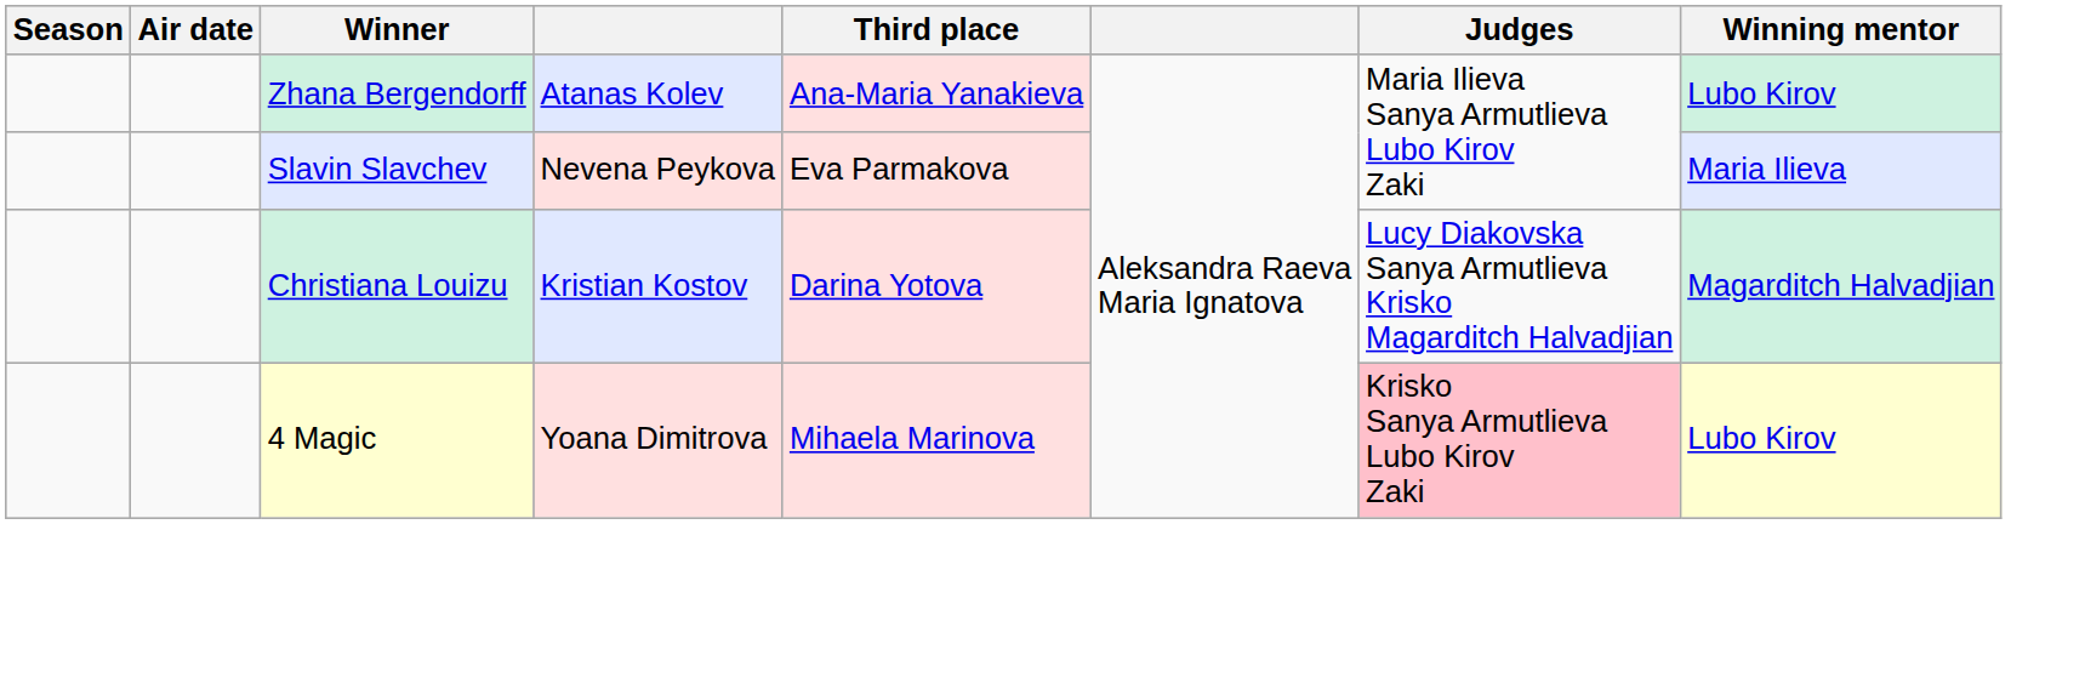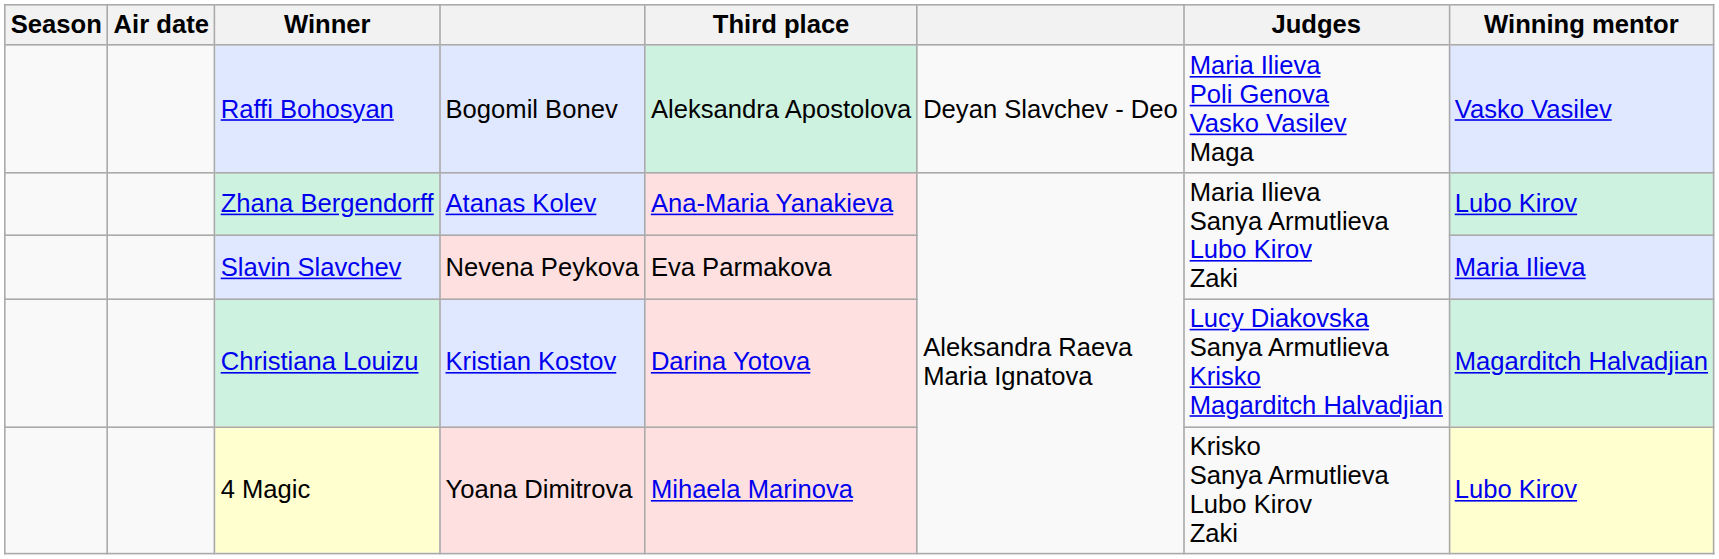+ row: Raffi Bohosyan | Bogomil Bonev | Aleksandra Apostolova | Deyan Slavchev - Deo | Maria Ilieva Poli Genova Vasko Vasilev Maga | Vasko Vasilev
4 Magic | Judges: pink background -> no background
